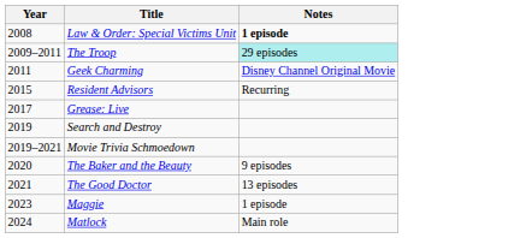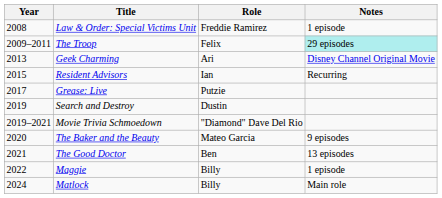+ column: Role | Freddie Ramirez | Felix | Ari | Ian | Putzie | Dustin | "Diamond" Dave Del Rio | Mateo Garcia | Ben | Billy | Billy
Law & Order: Special Victims Unit | Notes: bold -> normal
Geek Charming | Year: 2011 -> 2013
Maggie | Year: 2023 -> 2022
